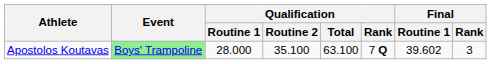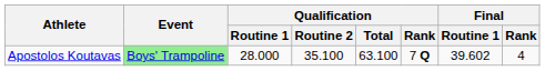Apostolos Koutavas | Final / Rank: 3 -> 4
